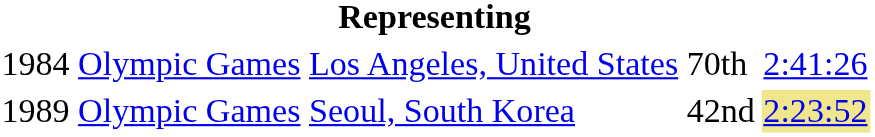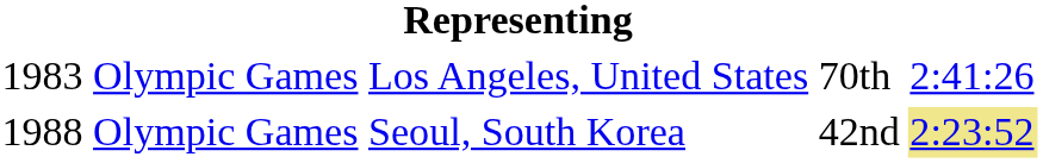Los Angeles, United States | column 1: 1984 -> 1983
Seoul, South Korea | column 1: 1989 -> 1988
